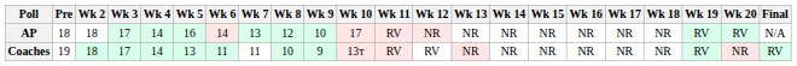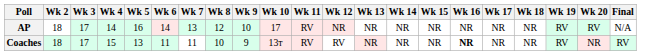- column: Pre | 18 | 19
Coaches | Wk 4: 14 -> 15
Coaches | Wk 16: normal -> bold
